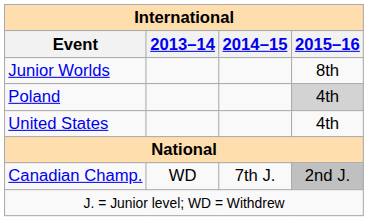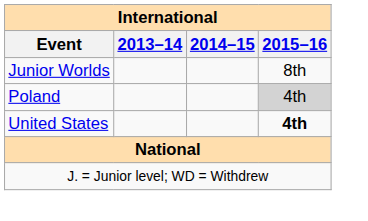United States | 2015–16: normal -> bold
- row: Canadian Champ. | WD | 7th J. | 2nd J.
